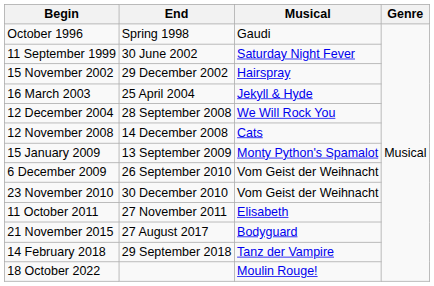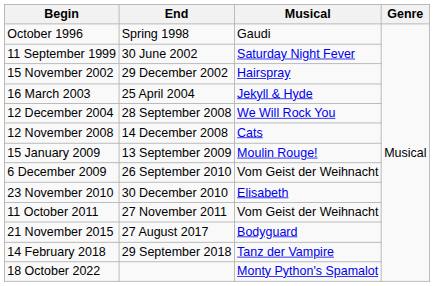15 January 2009 | Musical: Monty Python's Spamalot -> Moulin Rouge!
23 November 2010 | Musical: Vom Geist der Weihnacht -> Elisabeth
11 October 2011 | Musical: Elisabeth -> Vom Geist der Weihnacht
18 October 2022 | Musical: Moulin Rouge! -> Monty Python's Spamalot
